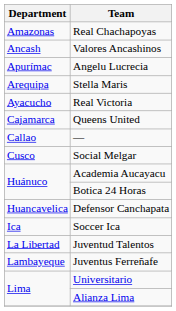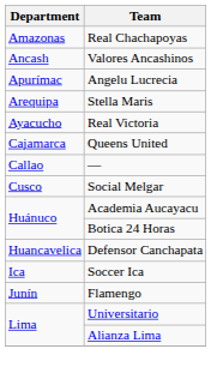+ row: Junín | Flamengo
- row: La Libertad | Juventud Talentos
- row: Lambayeque | Juventus Ferreñafe
